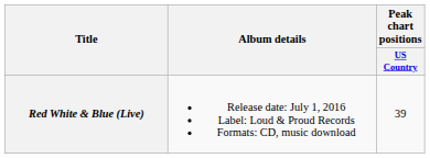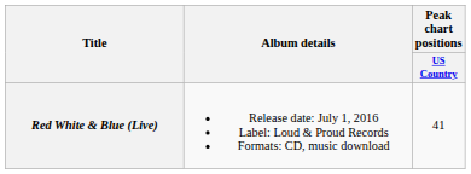Red White & Blue (Live) | Peak chart positions / US Country: 39 -> 41
